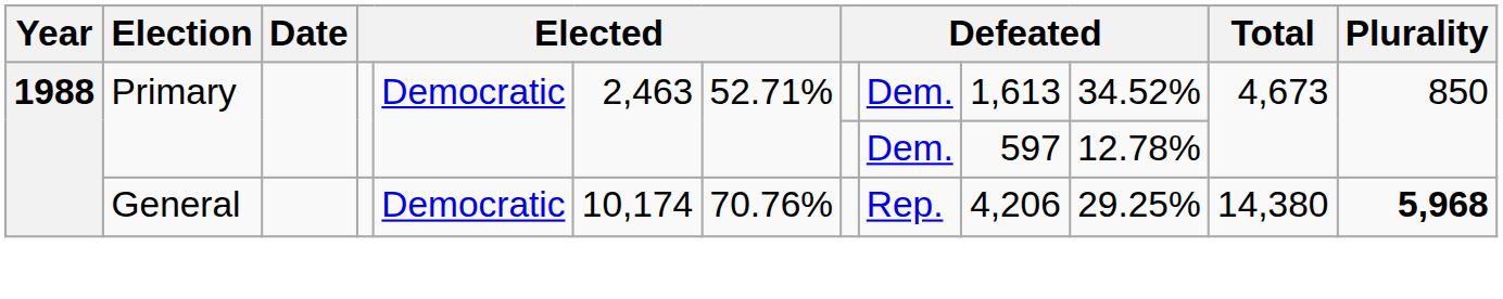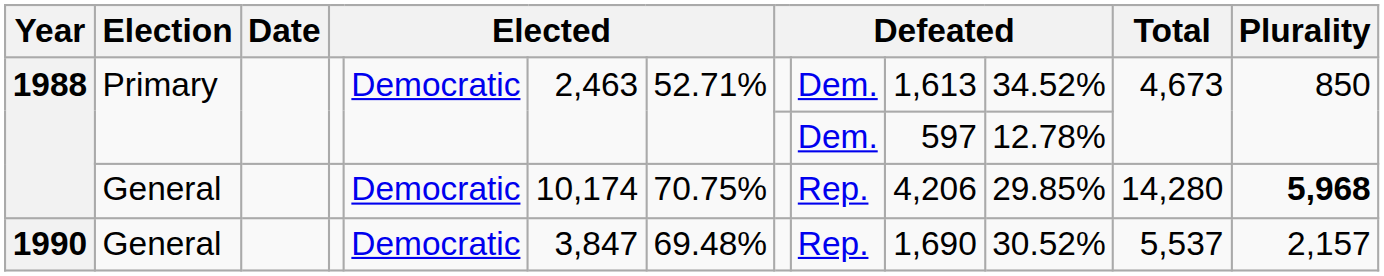1988 / General | column 7: 70.76% -> 70.75%
1988 / General | column 11: 29.25% -> 29.85%
1988 / General | Total: 14,380 -> 14,280
+ row: 1990 | General | Democratic | 3,847 | 69.48% | Rep. | 1,690 | 30.52% | 5,537 | 2,157
